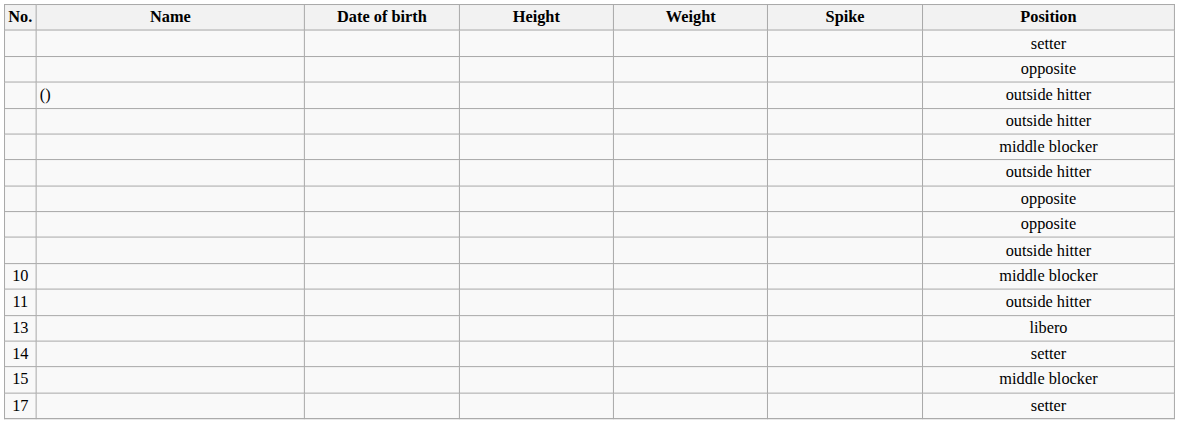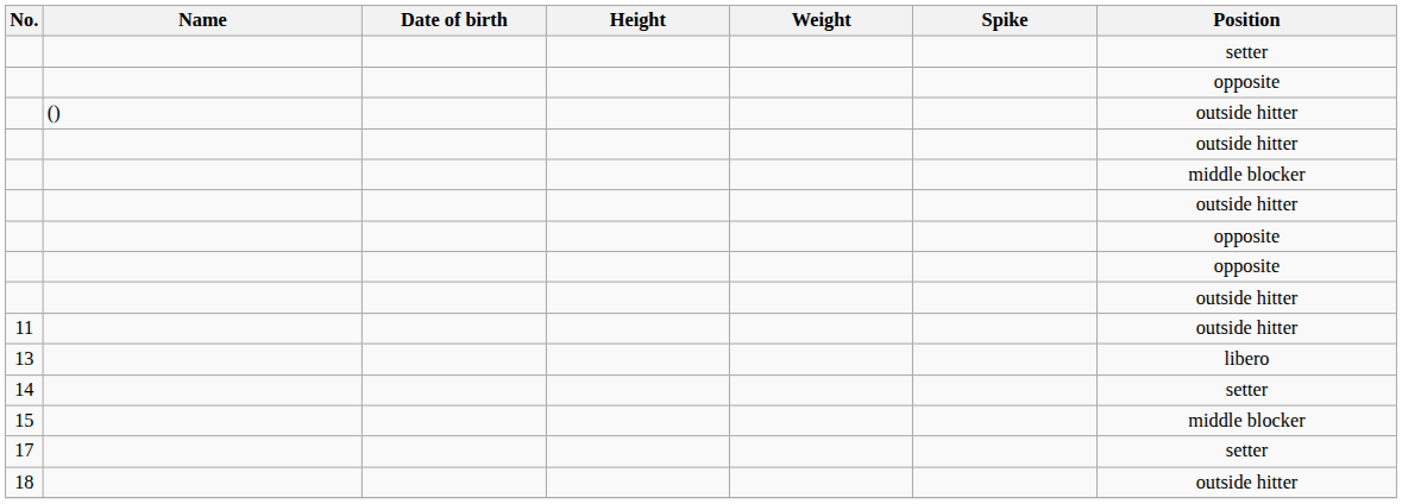- row: 10 | middle blocker
+ row: 18 | outside hitter
